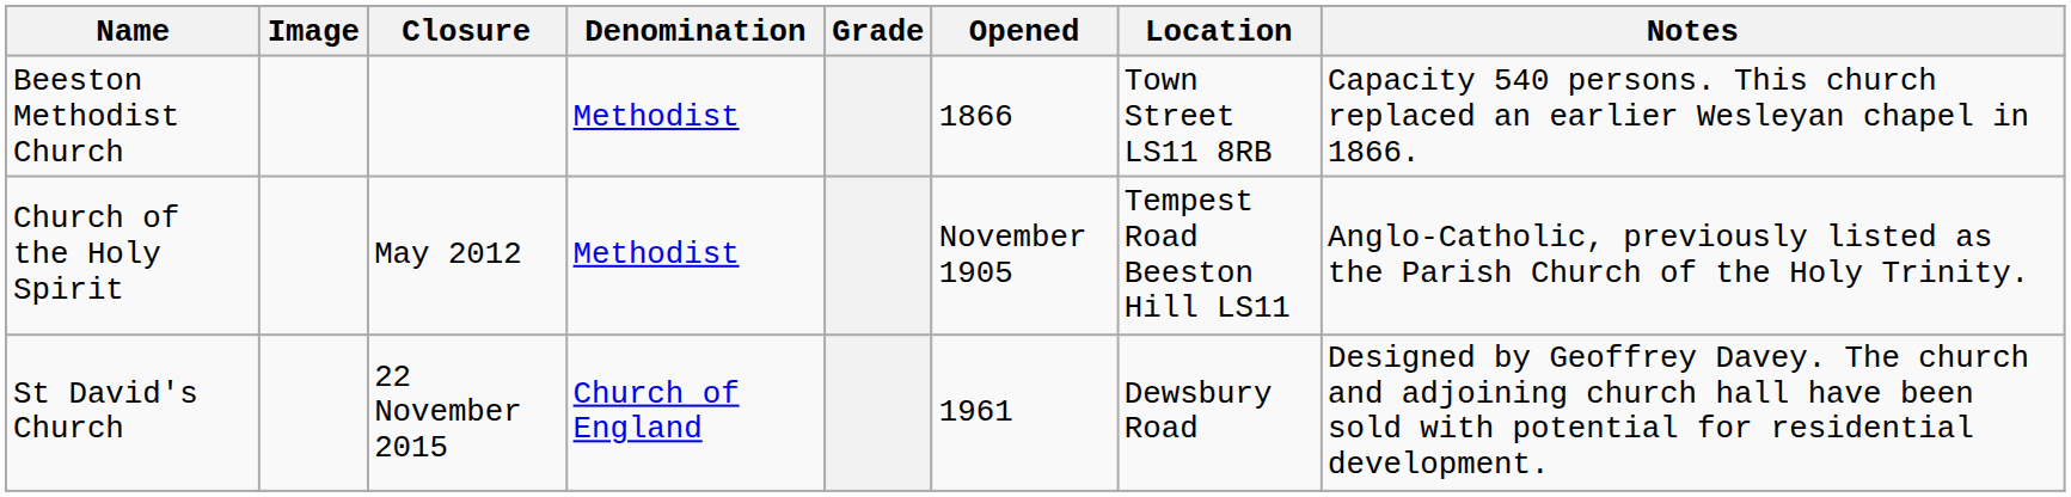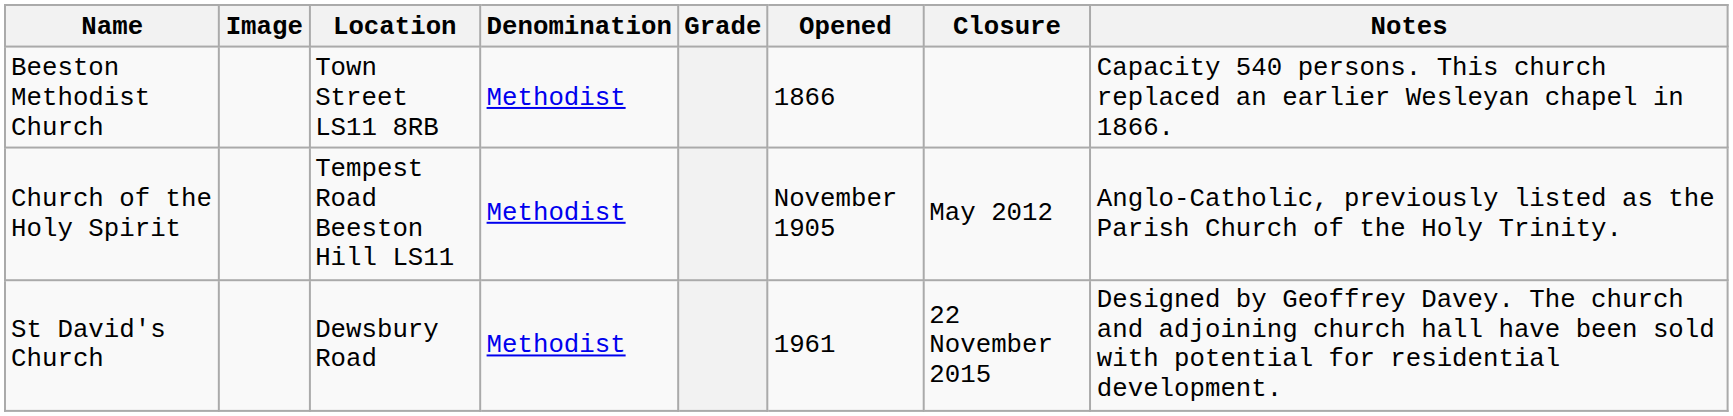columns swapped: Location <-> Closure
St David's Church | Denomination: Church of England -> Methodist
